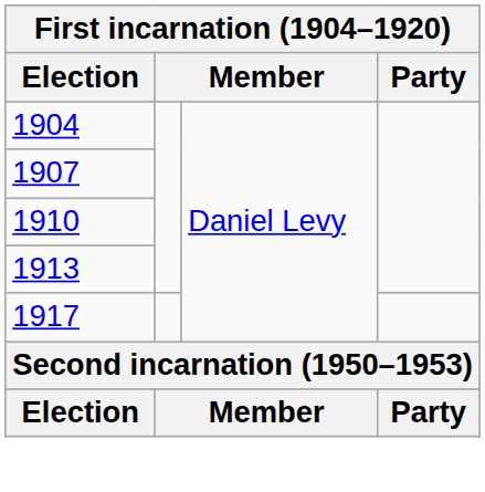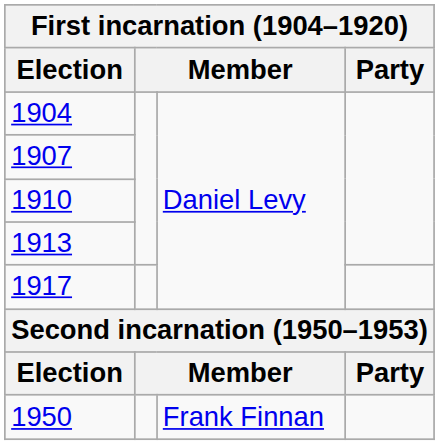+ row: 1950 | Frank Finnan
